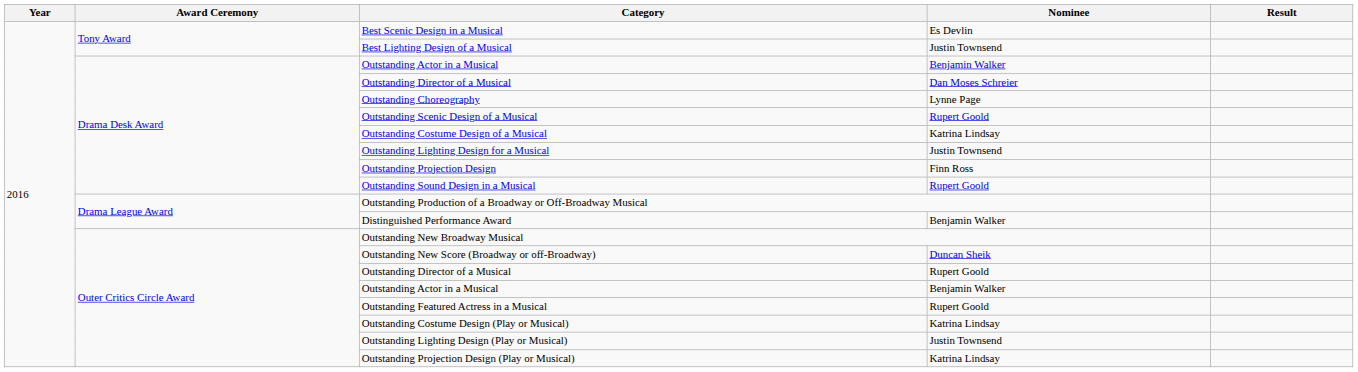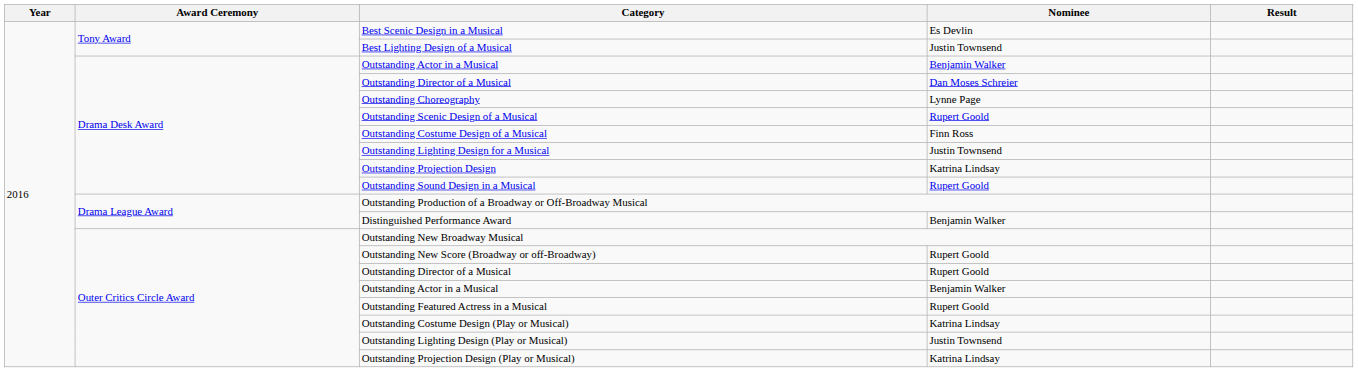Outstanding Costume Design of a Musical | Nominee: Katrina Lindsay -> Finn Ross
Outstanding Projection Design | Nominee: Finn Ross -> Katrina Lindsay
Outstanding New Score (Broadway or off-Broadway) | Nominee: Duncan Sheik -> Rupert Goold
